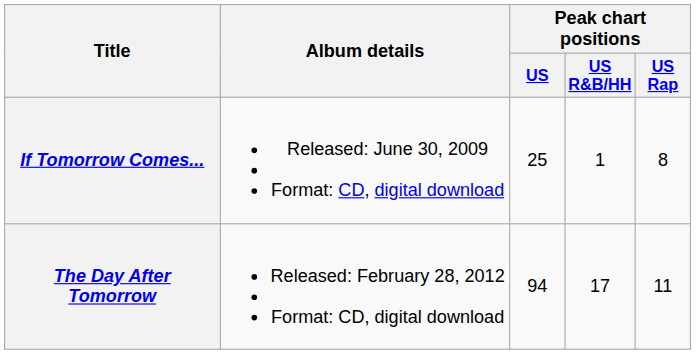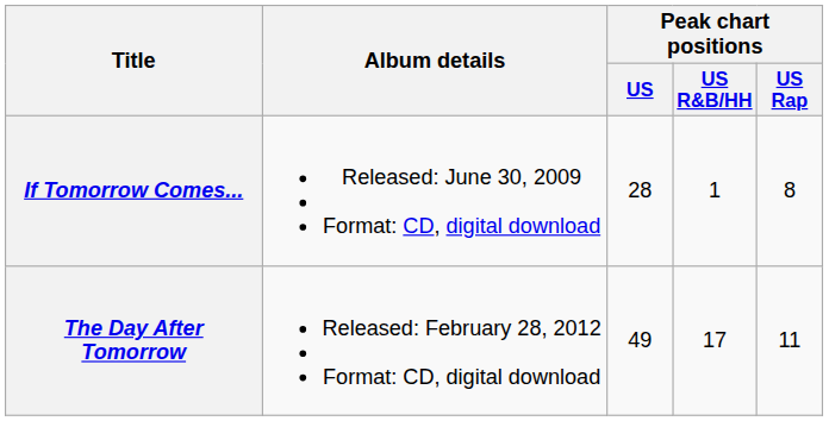If Tomorrow Comes... | Peak chart positions / US: 25 -> 28
The Day After Tomorrow | Peak chart positions / US: 94 -> 49
